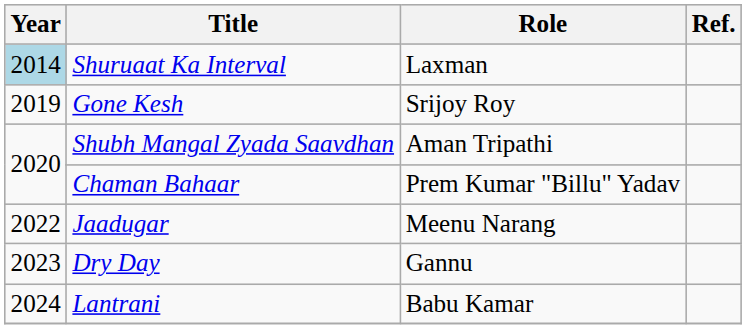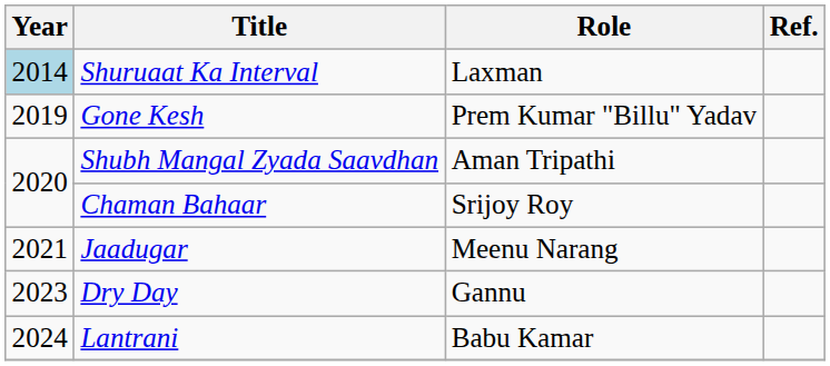Gone Kesh | Role: Srijoy Roy -> Prem Kumar "Billu" Yadav
Chaman Bahaar | Role: Prem Kumar "Billu" Yadav -> Srijoy Roy
Jaadugar | Year: 2022 -> 2021
